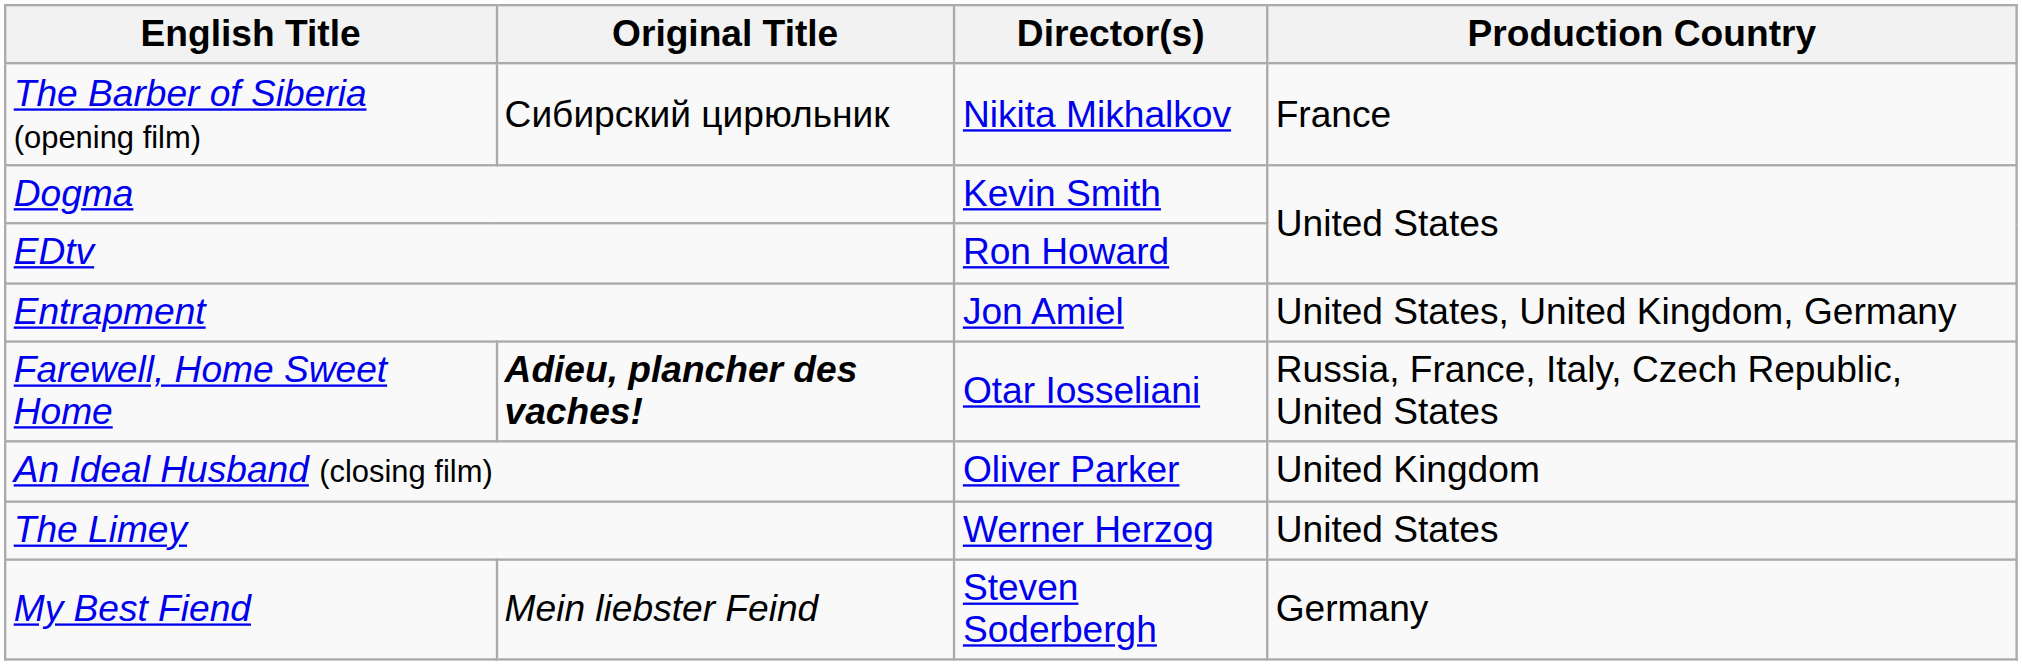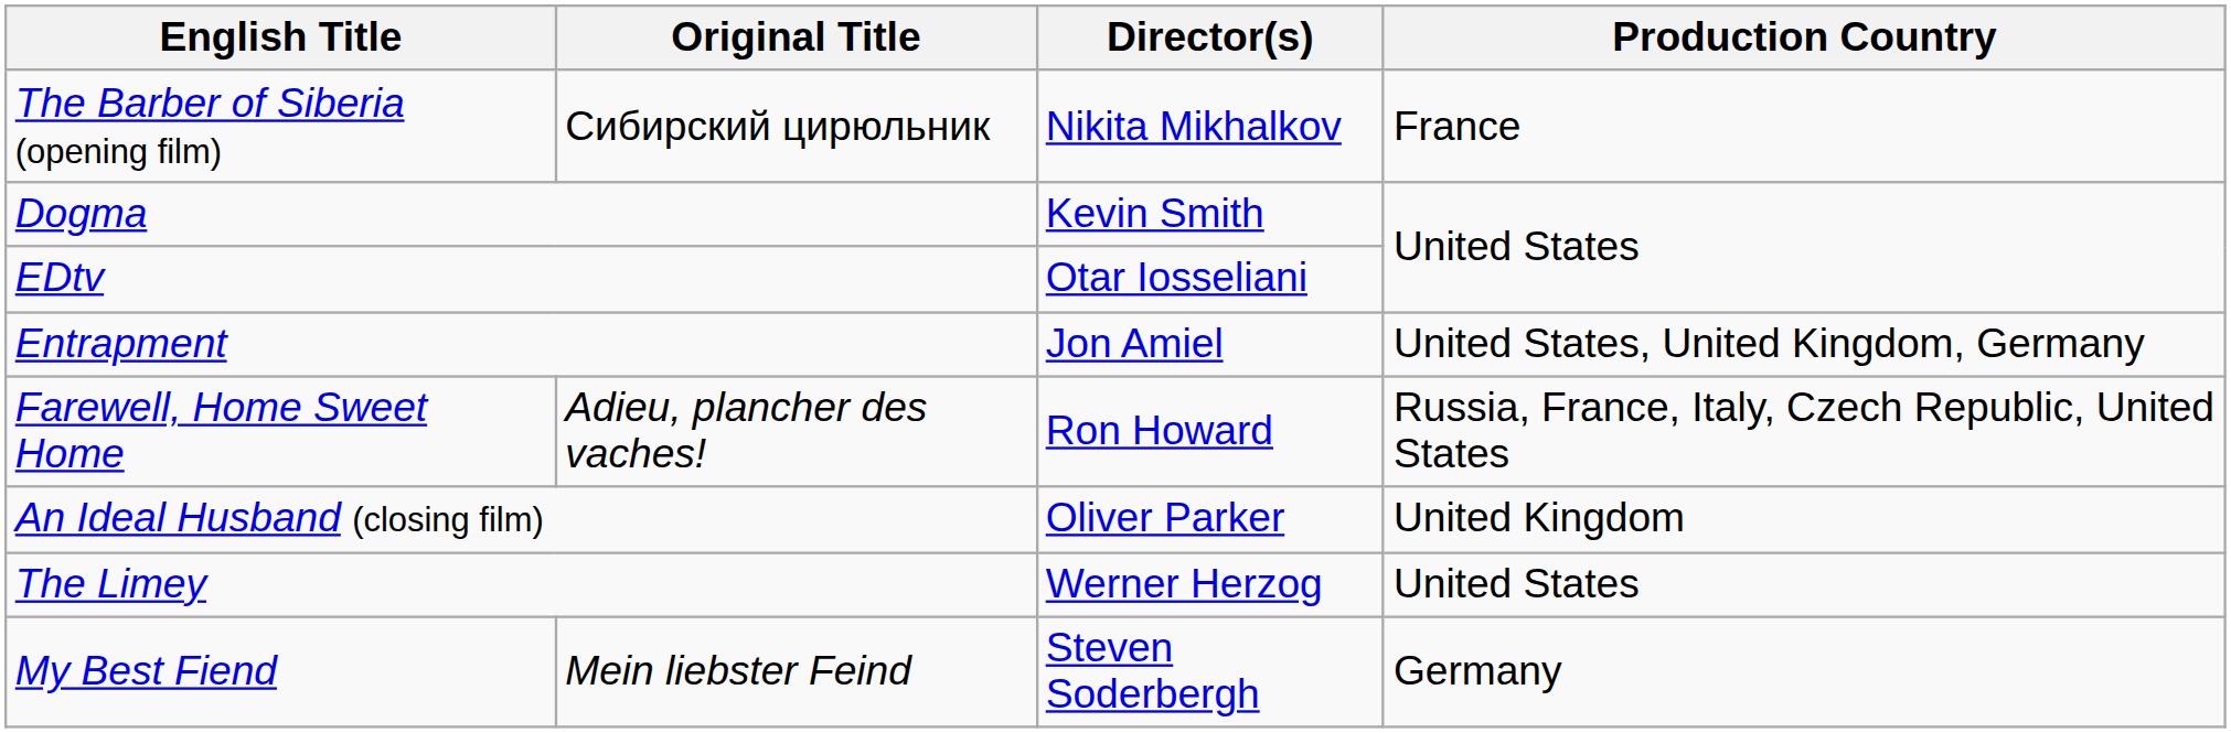EDtv | Director(s): Ron Howard -> Otar Iosseliani
Farewell, Home Sweet Home | Original Title: bold -> normal
Farewell, Home Sweet Home | Director(s): Otar Iosseliani -> Ron Howard
